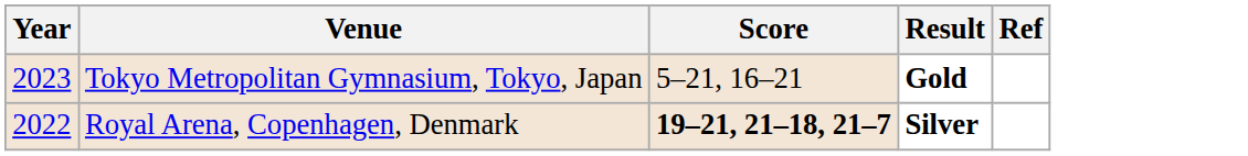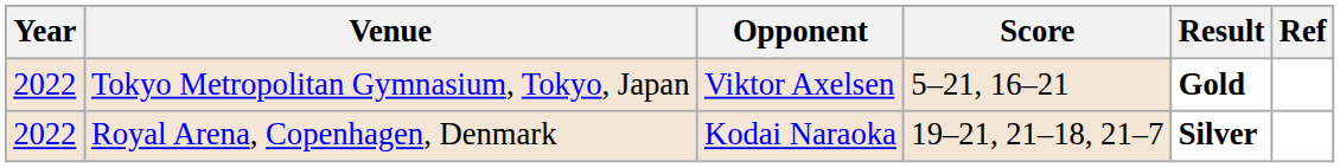+ column: Opponent | Viktor Axelsen | Kodai Naraoka
Tokyo Metropolitan Gymnasium, Tokyo, Japan | Year: 2023 -> 2022
Royal Arena, Copenhagen, Denmark | Score: bold -> normal
